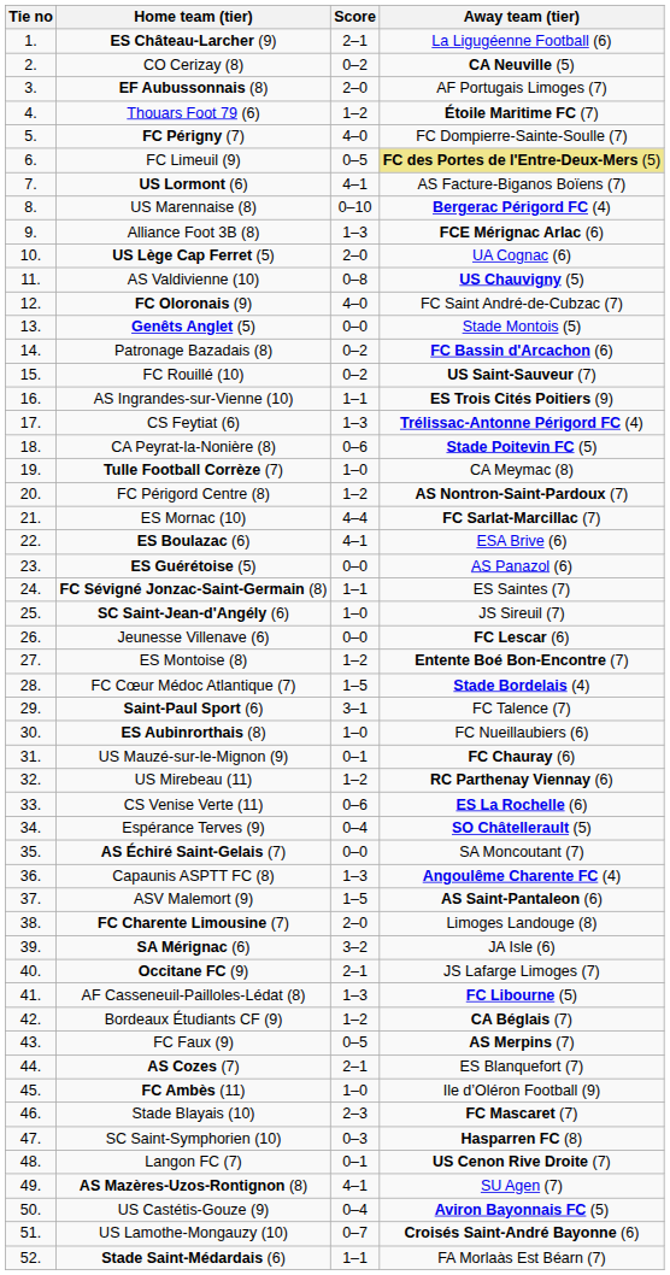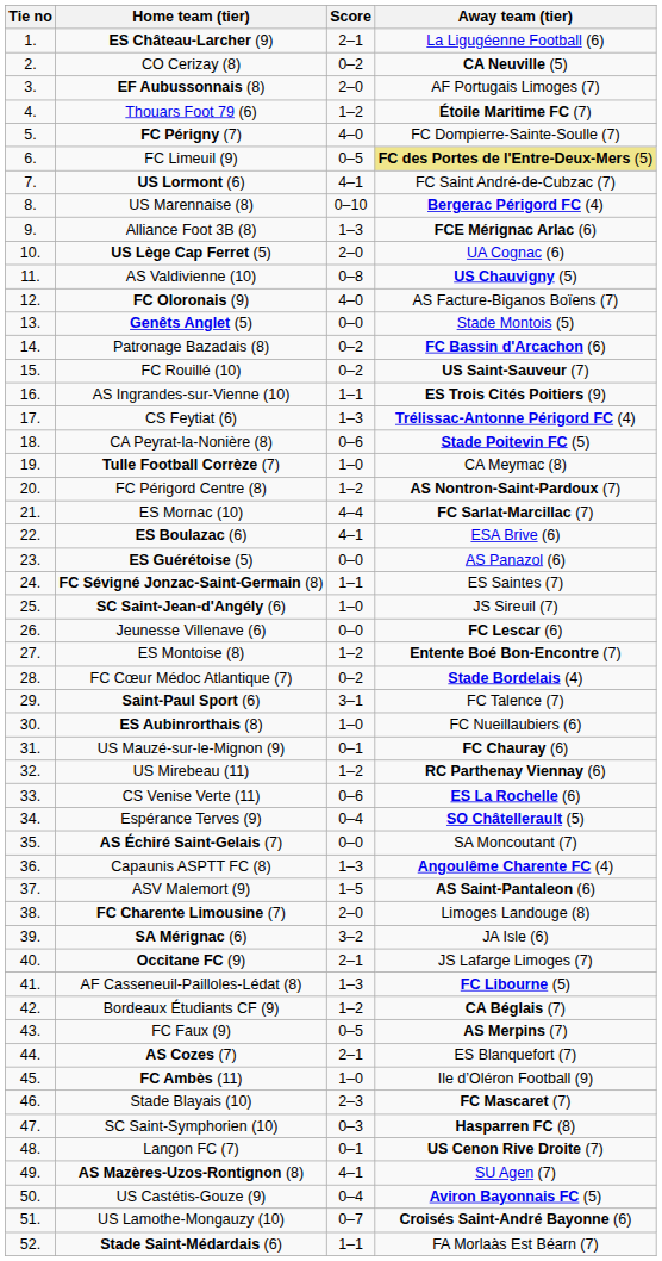US Lormont (6) | Away team (tier): AS Facture-Biganos Boïens (7) -> FC Saint André-de-Cubzac (7)
FC Oloronais (9) | Away team (tier): FC Saint André-de-Cubzac (7) -> AS Facture-Biganos Boïens (7)
FC Cœur Médoc Atlantique (7) | Score: 1–5 -> 0–2
